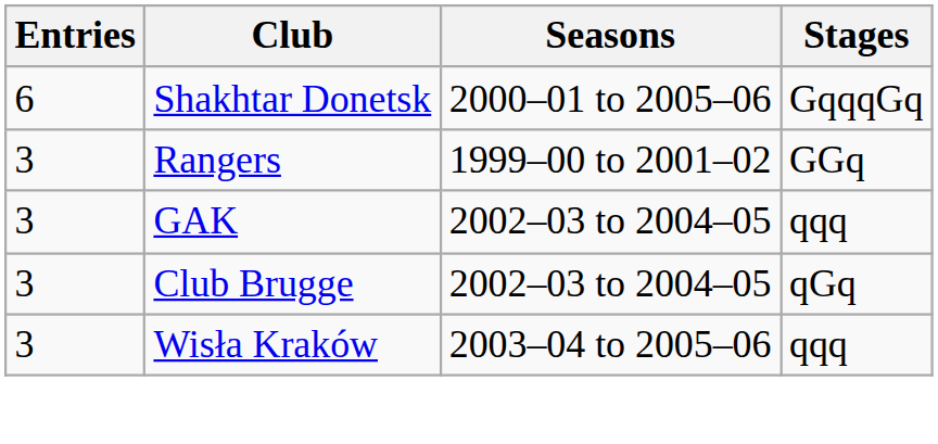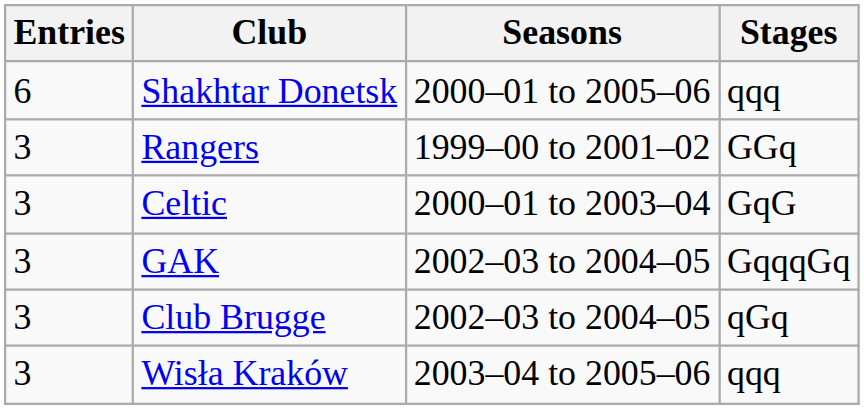Shakhtar Donetsk | Stages: GqqqGq -> qqq
+ row: 3 | Celtic | 2000–01 to 2003–04 | GqG
GAK | Stages: qqq -> GqqqGq
